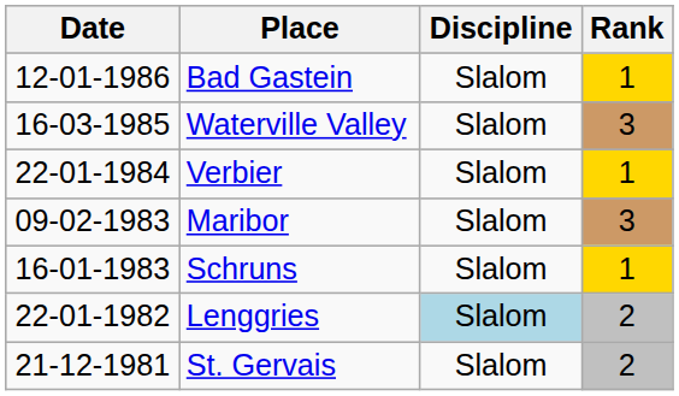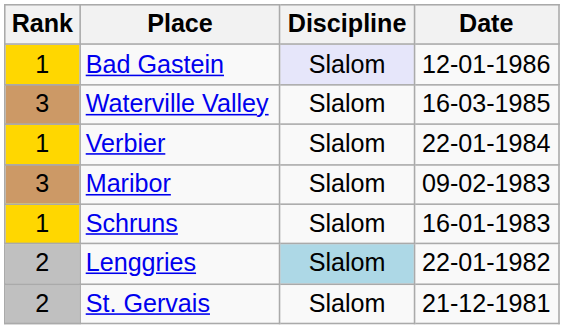columns swapped: Date <-> Rank
Bad Gastein | Discipline: no background -> lavender background
